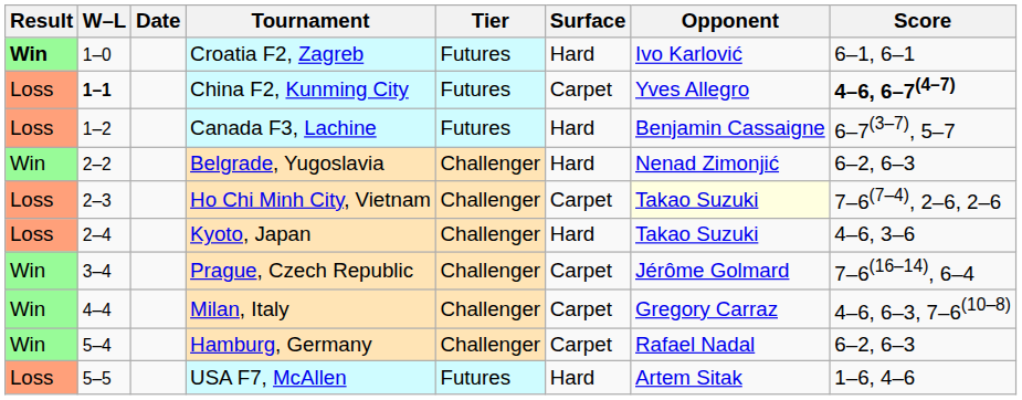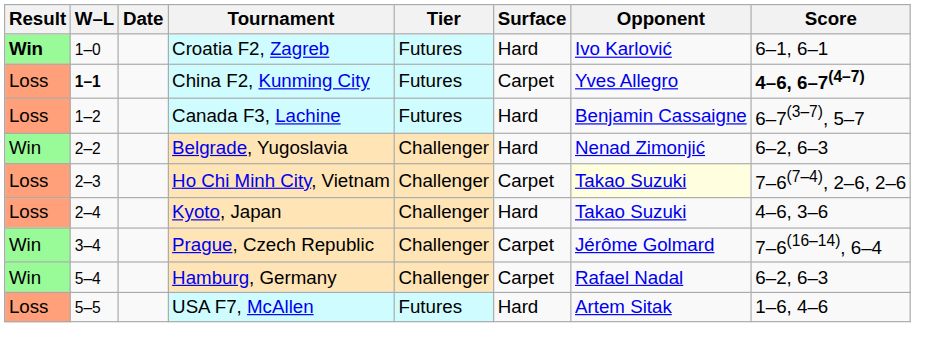- row: Win | 4–4 | Milan, Italy | Challenger | Carpet | Gregory Carraz | 4–6, 6–3, 7–6(10–8)
